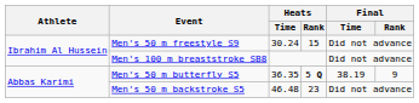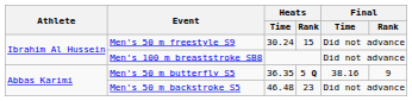Men's 50 m butterfly S5 | Final / Time: 38.19 -> 38.16
